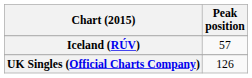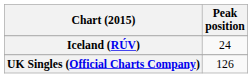Iceland (RÚV) | Peak position: 57 -> 24
